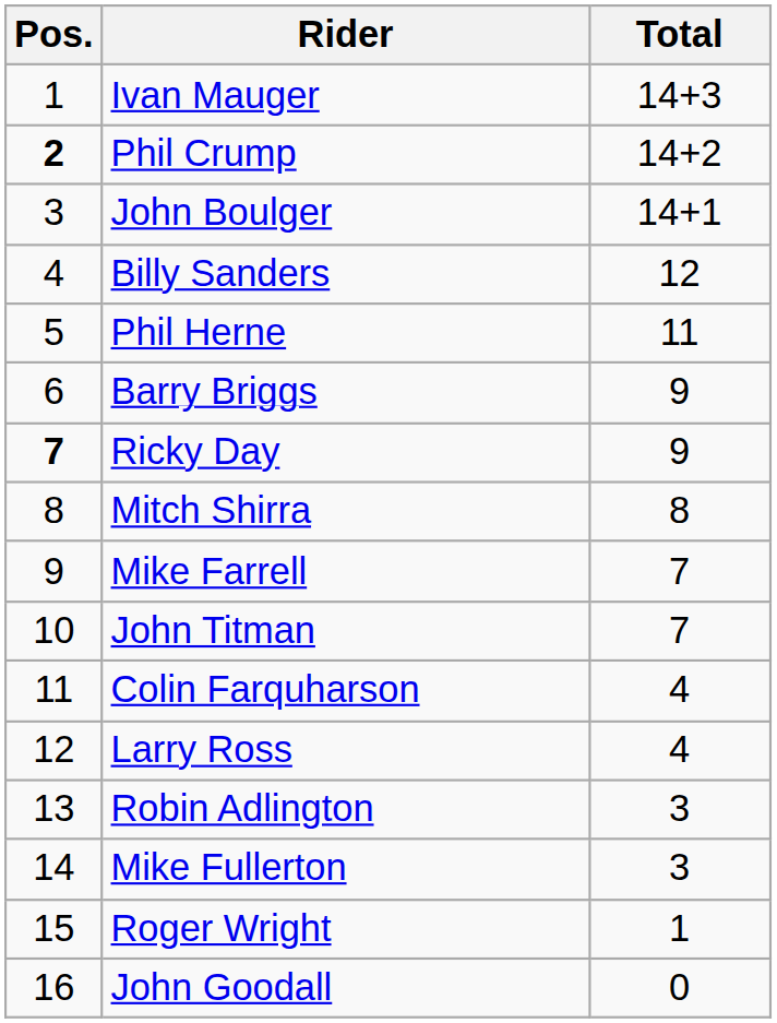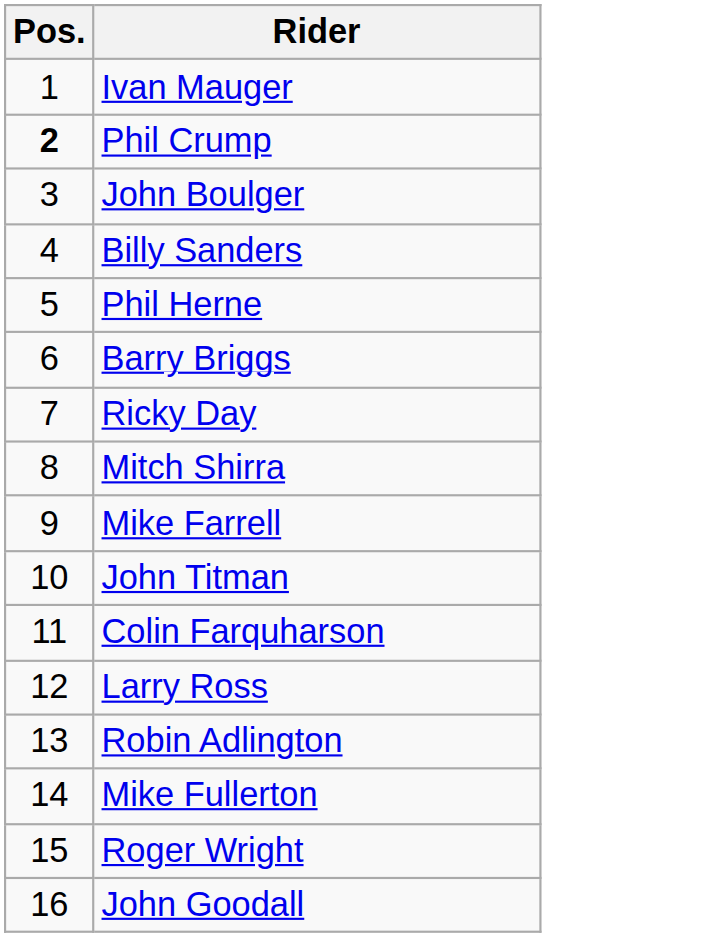- column: Total | 14+3 | 14+2 | 14+1 | 12 | 11 | 9 | 9 | 8 | 7 | 7 | 4 | 4 | 3 | 3 | 1 | 0
Ricky Day | Pos.: bold -> normal
